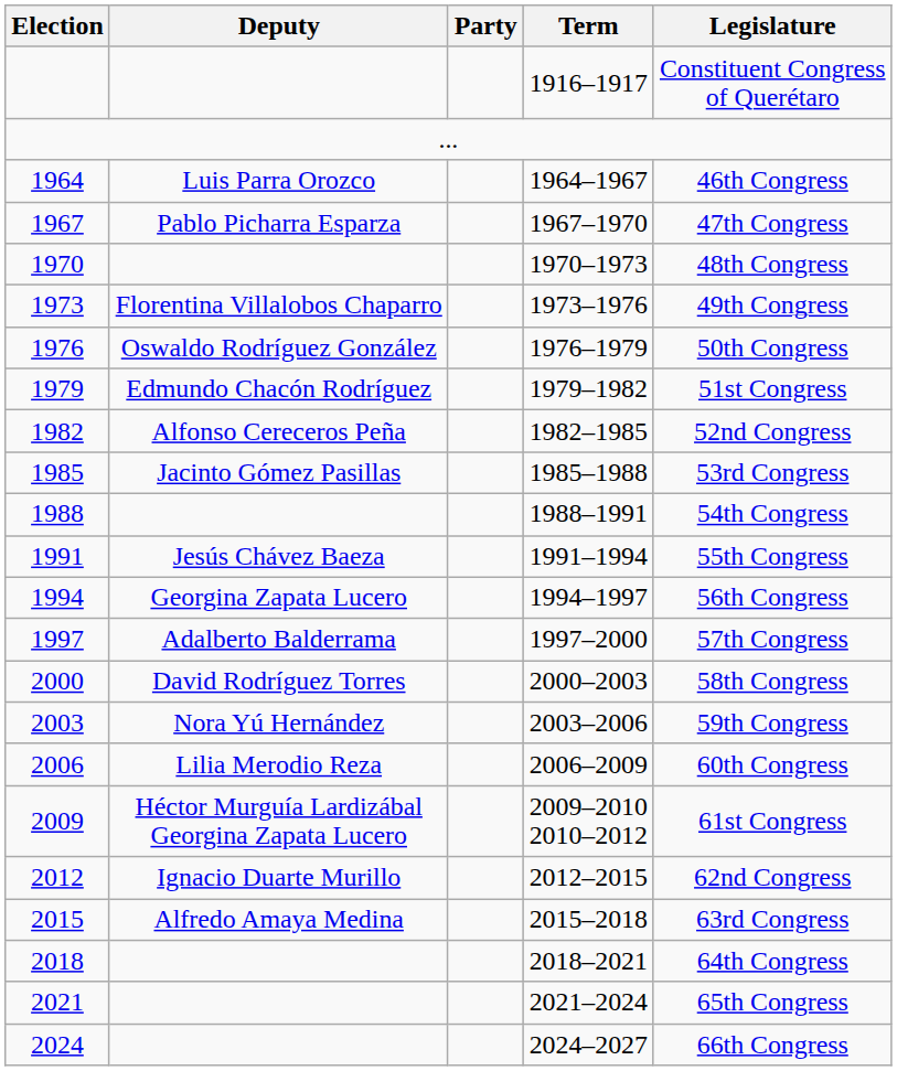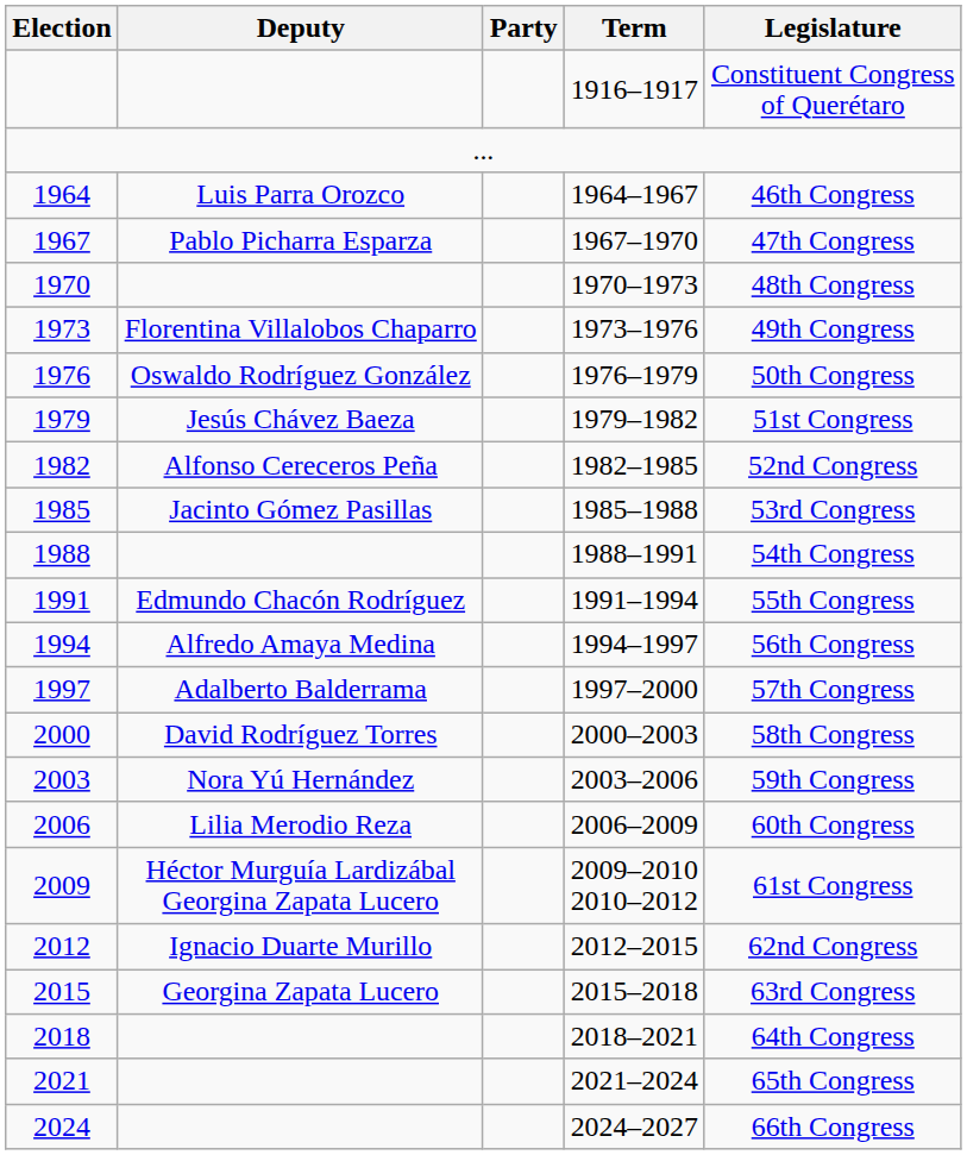1979 | Deputy: Edmundo Chacón Rodríguez -> Jesús Chávez Baeza
1991 | Deputy: Jesús Chávez Baeza -> Edmundo Chacón Rodríguez
1994 | Deputy: Georgina Zapata Lucero -> Alfredo Amaya Medina
2015 | Deputy: Alfredo Amaya Medina -> Georgina Zapata Lucero
